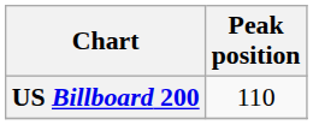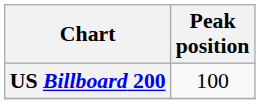US Billboard 200 | Peak position: 110 -> 100
